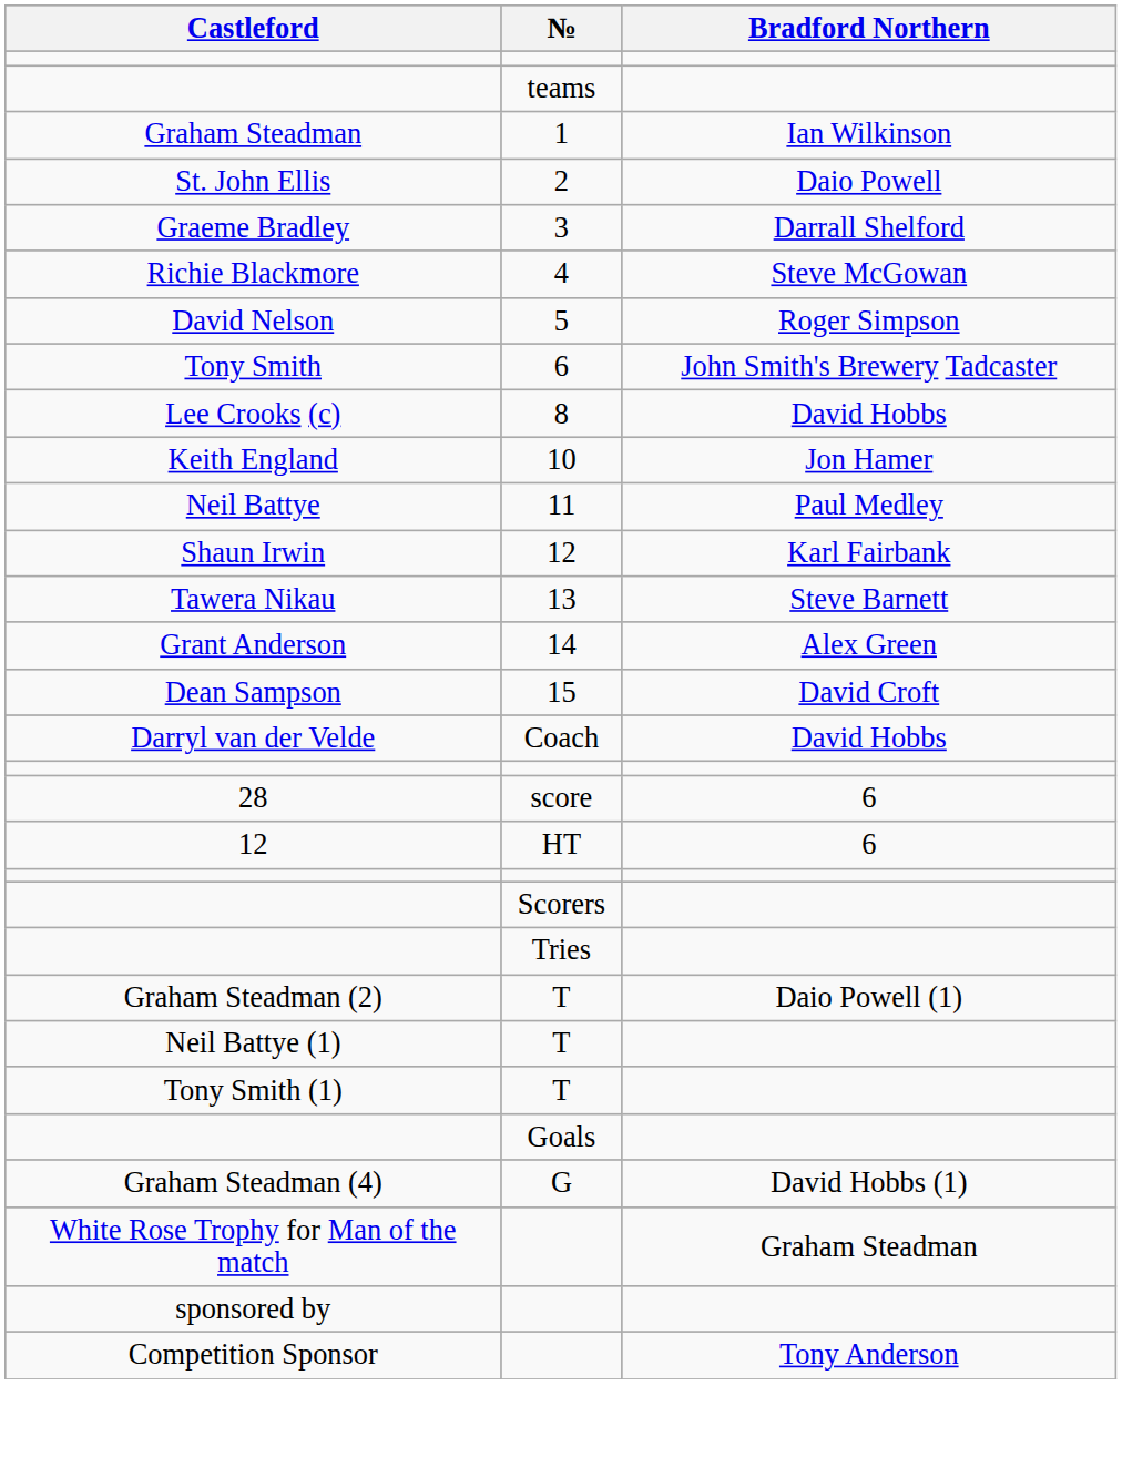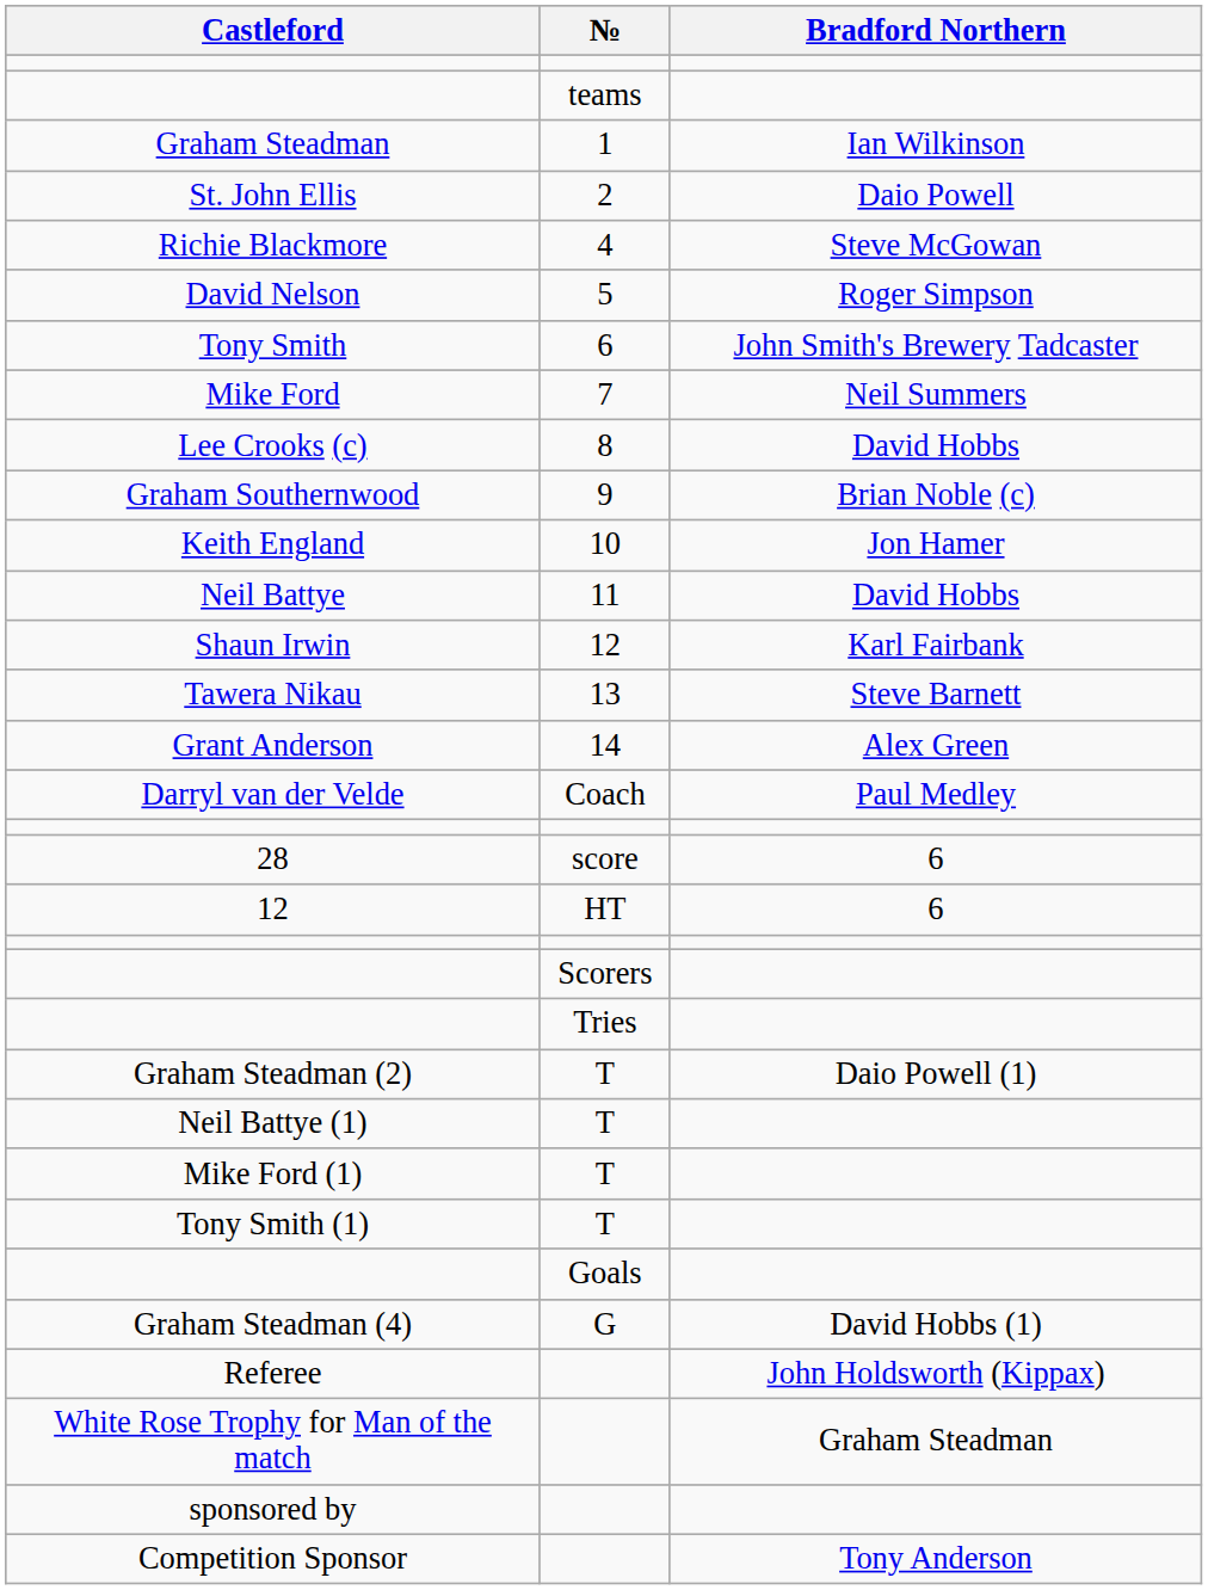- row: Graeme Bradley | 3 | Darrall Shelford
+ row: Mike Ford | 7 | Neil Summers
+ row: Graham Southernwood | 9 | Brian Noble (c)
Neil Battye | Bradford Northern: Paul Medley -> David Hobbs
- row: Dean Sampson | 15 | David Croft
Darryl van der Velde | Bradford Northern: David Hobbs -> Paul Medley
+ row: Mike Ford (1) | T
+ row: Referee | John Holdsworth (Kippax)
